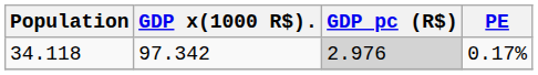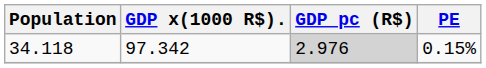34.118 | PE: 0.17% -> 0.15%
